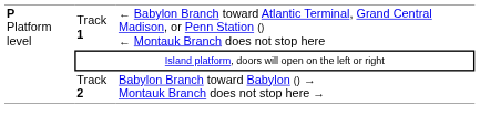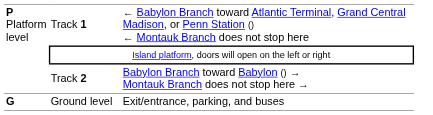+ row: G | Ground level | Exit/entrance, parking, and buses
